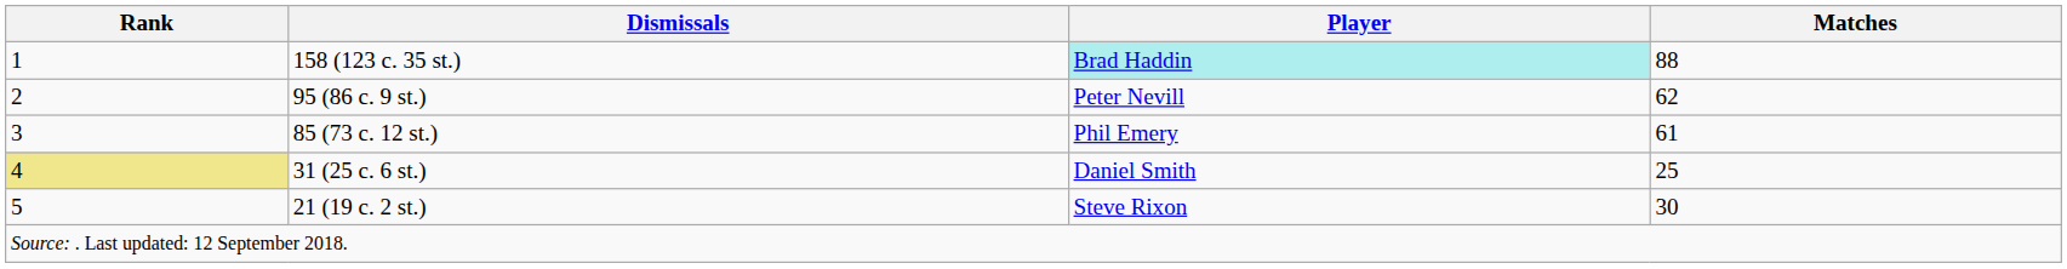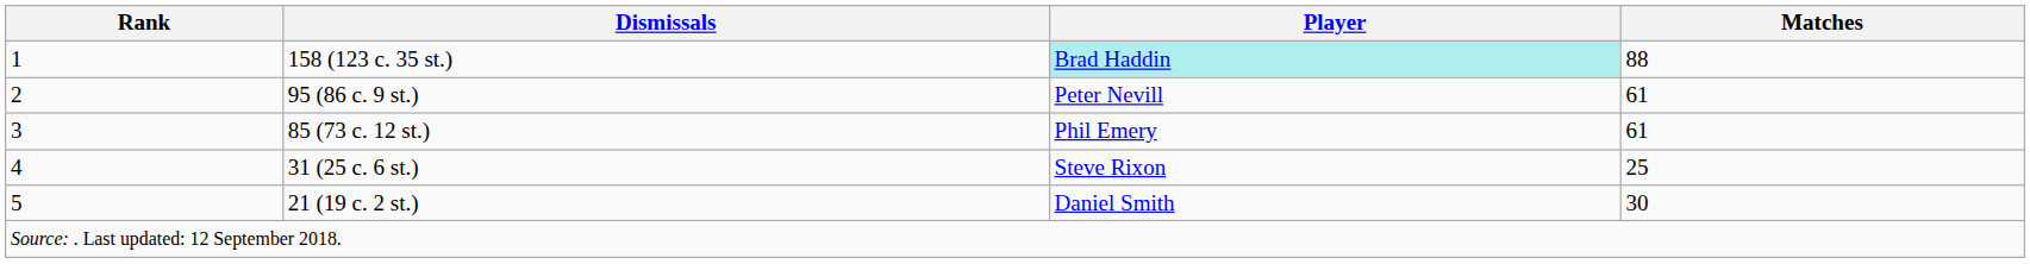95 (86 c. 9 st.) | Matches: 62 -> 61
31 (25 c. 6 st.) | Rank: khaki background -> no background
31 (25 c. 6 st.) | Player: Daniel Smith -> Steve Rixon
21 (19 c. 2 st.) | Player: Steve Rixon -> Daniel Smith
